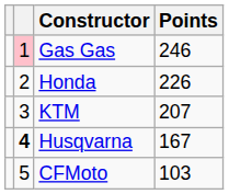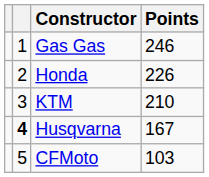Gas Gas | column 2: pink background -> no background
KTM | Points: 207 -> 210
